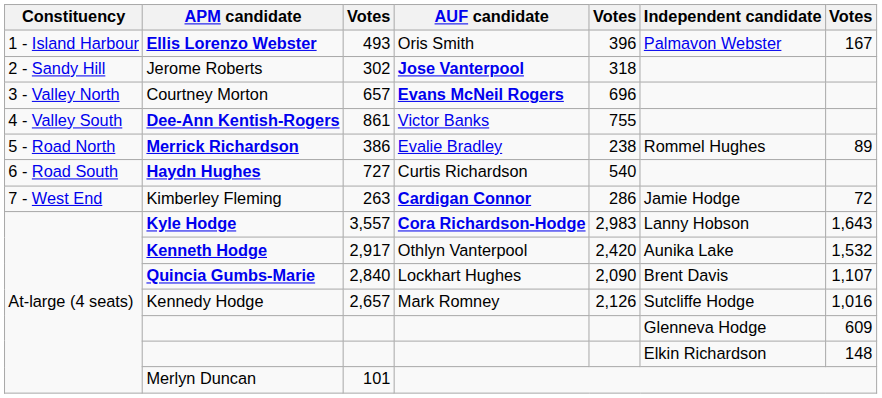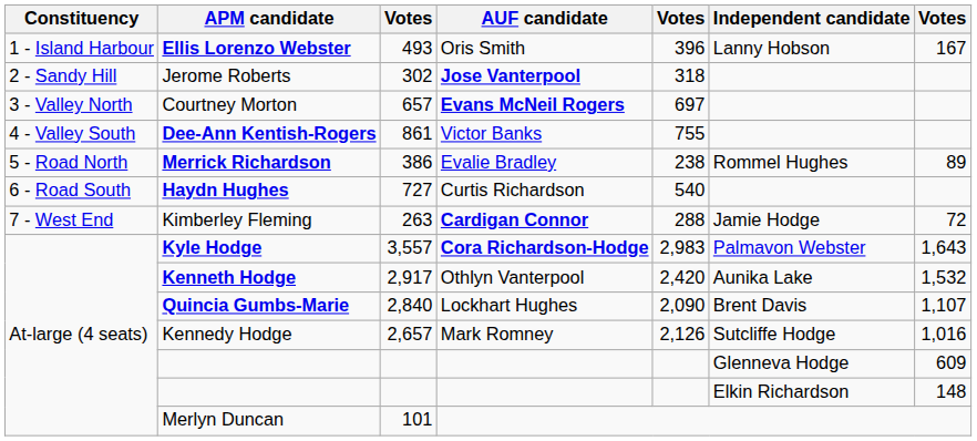Ellis Lorenzo Webster | Independent candidate: Palmavon Webster -> Lanny Hobson
Courtney Morton | column 5: 696 -> 697
Kimberley Fleming | column 5: 286 -> 288
Kyle Hodge | Independent candidate: Lanny Hobson -> Palmavon Webster
